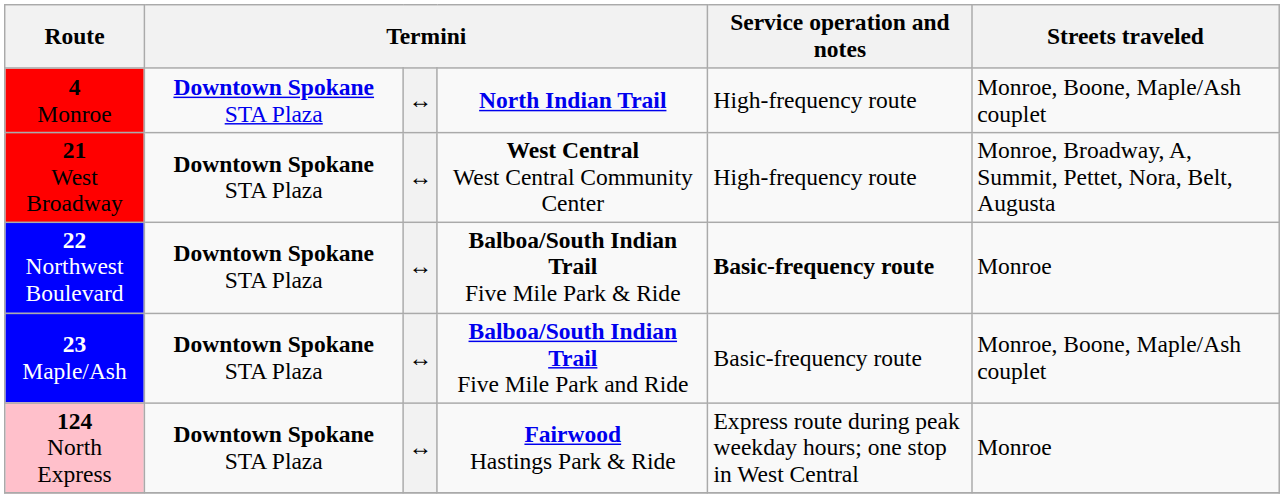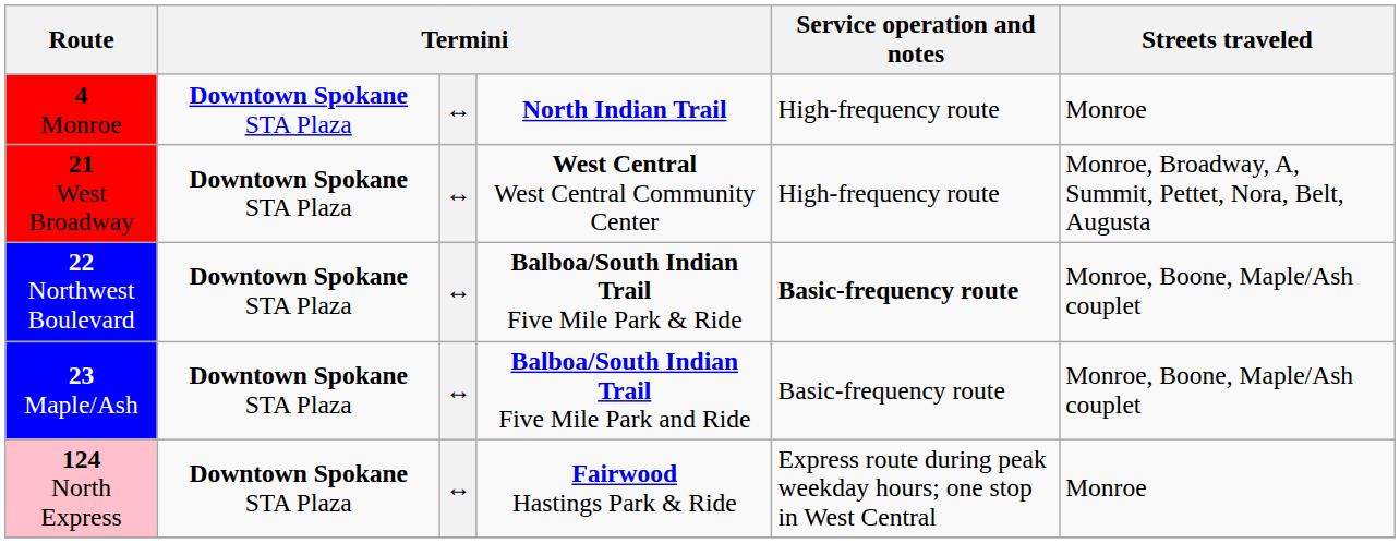4 Monroe | Streets traveled: Monroe, Boone, Maple/Ash couplet -> Monroe
22 Northwest Boulevard | Streets traveled: Monroe -> Monroe, Boone, Maple/Ash couplet
